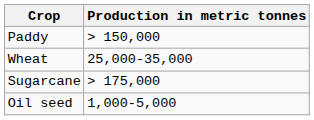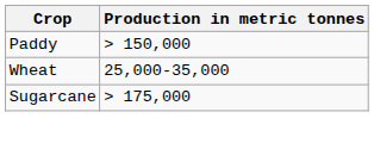- row: Oil seed | 1,000-5,000
